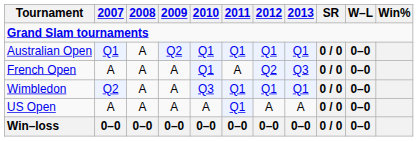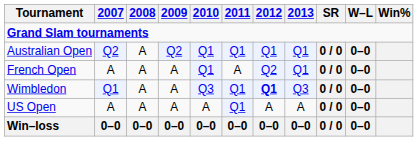Australian Open | 2007: Q1 -> Q2
French Open | 2013: Q3 -> Q1
Wimbledon | 2007: Q2 -> Q1
Wimbledon | 2012: normal -> bold
Wimbledon | 2013: Q1 -> Q3
